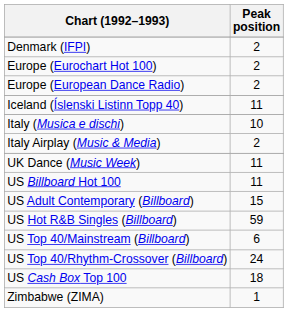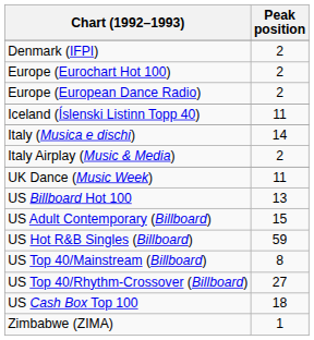Italy (Musica e dischi) | Peak position: 10 -> 14
US Billboard Hot 100 | Peak position: 11 -> 13
US Top 40/Mainstream (Billboard) | Peak position: 6 -> 8
US Top 40/Rhythm-Crossover (Billboard) | Peak position: 24 -> 27
